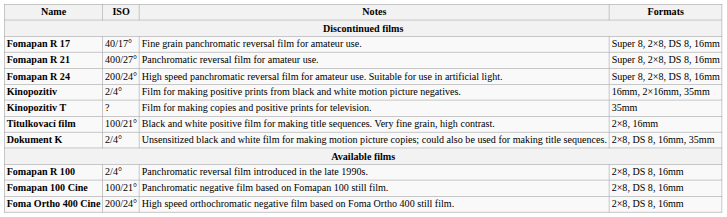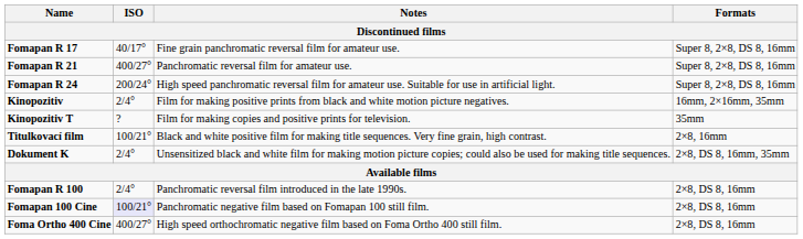Fomapan 100 Cine | ISO: no background -> lavender background
Foma Ortho 400 Cine | ISO: 200/24° -> 400/27°
